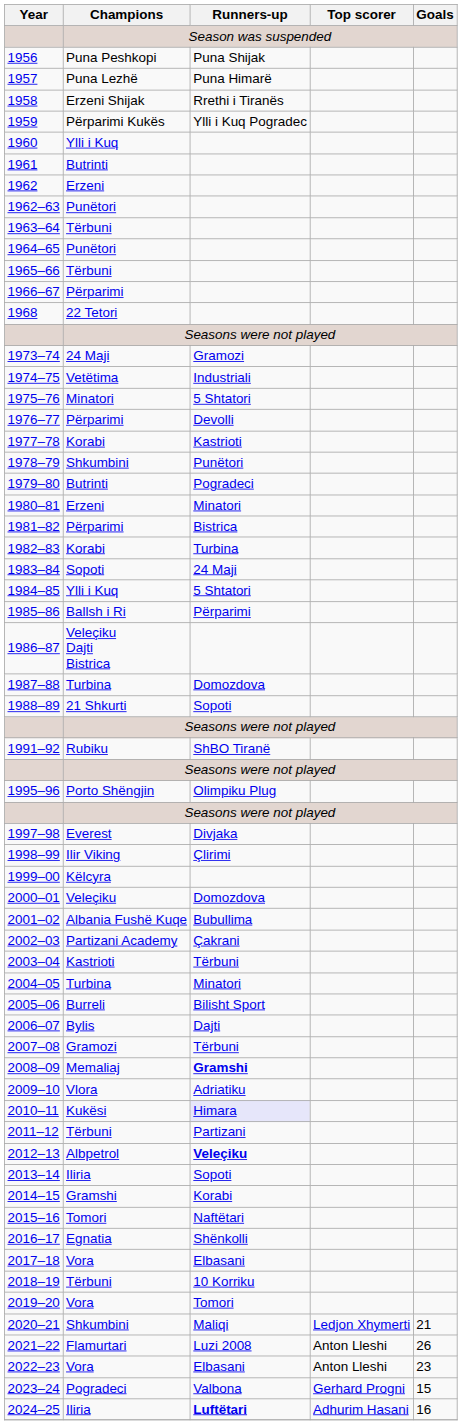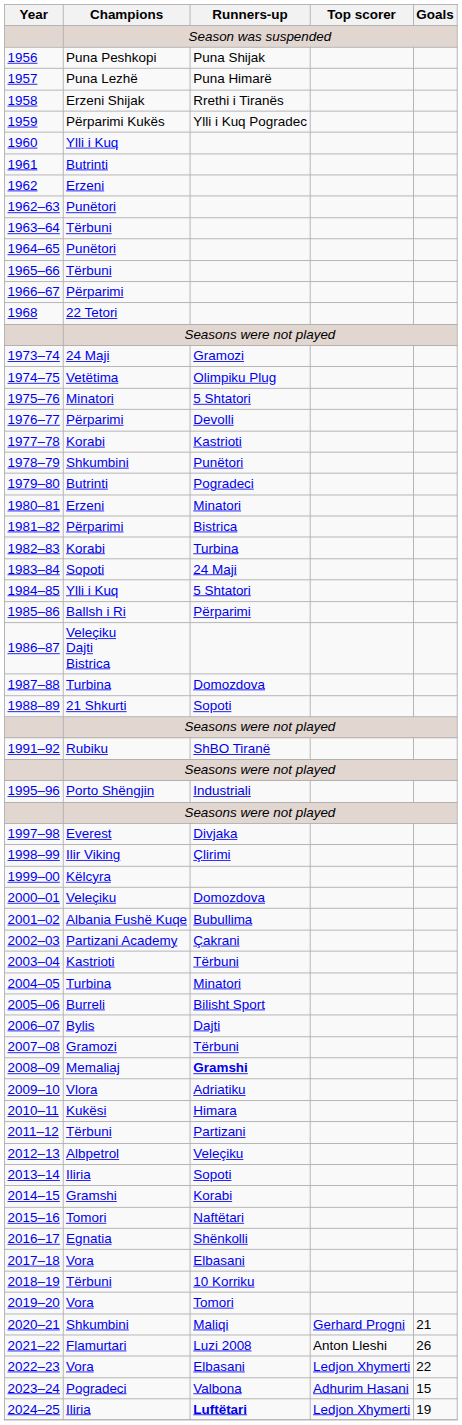1974–75 | Runners-up: Industriali -> Olimpiku Plug
1995–96 | Runners-up: Olimpiku Plug -> Industriali
2010–11 | Runners-up: lavender background -> no background
2012–13 | Runners-up: bold -> normal
2020–21 | Top scorer: Ledjon Xhymerti -> Gerhard Progni
2022–23 | Top scorer: Anton Lleshi -> Ledjon Xhymerti
2022–23 | Goals: 23 -> 22
2023–24 | Top scorer: Gerhard Progni -> Adhurim Hasani
2024–25 | Top scorer: Adhurim Hasani -> Ledjon Xhymerti
2024–25 | Goals: 16 -> 19
